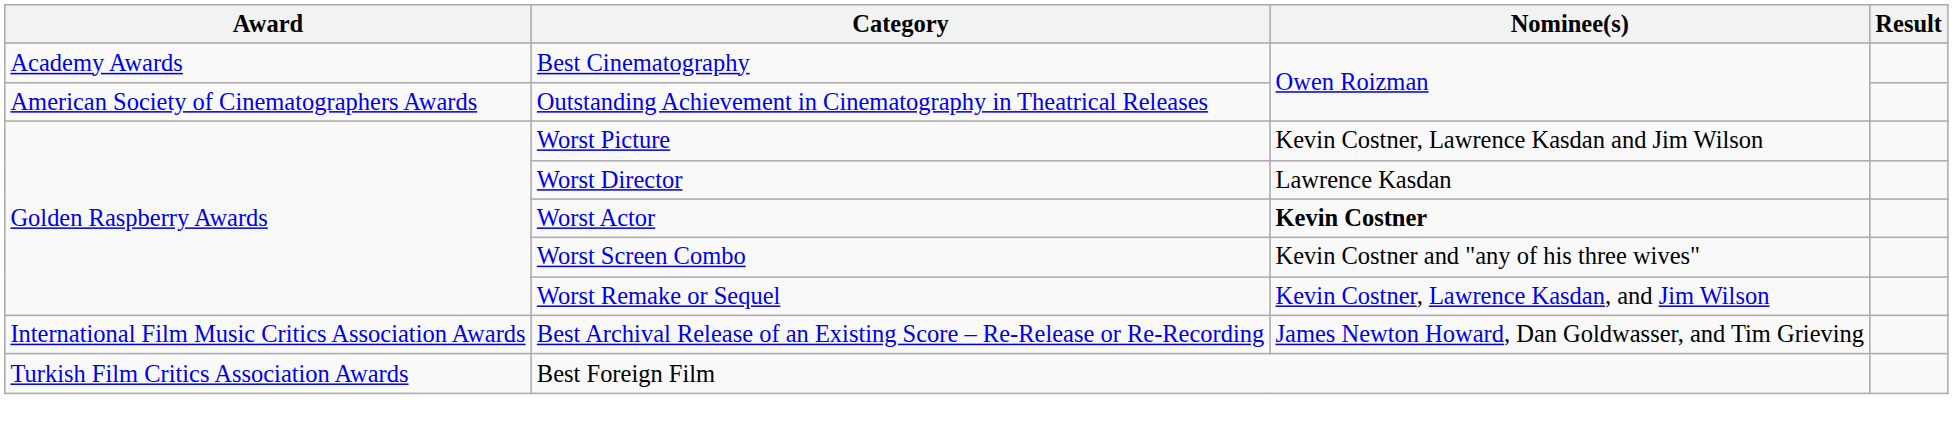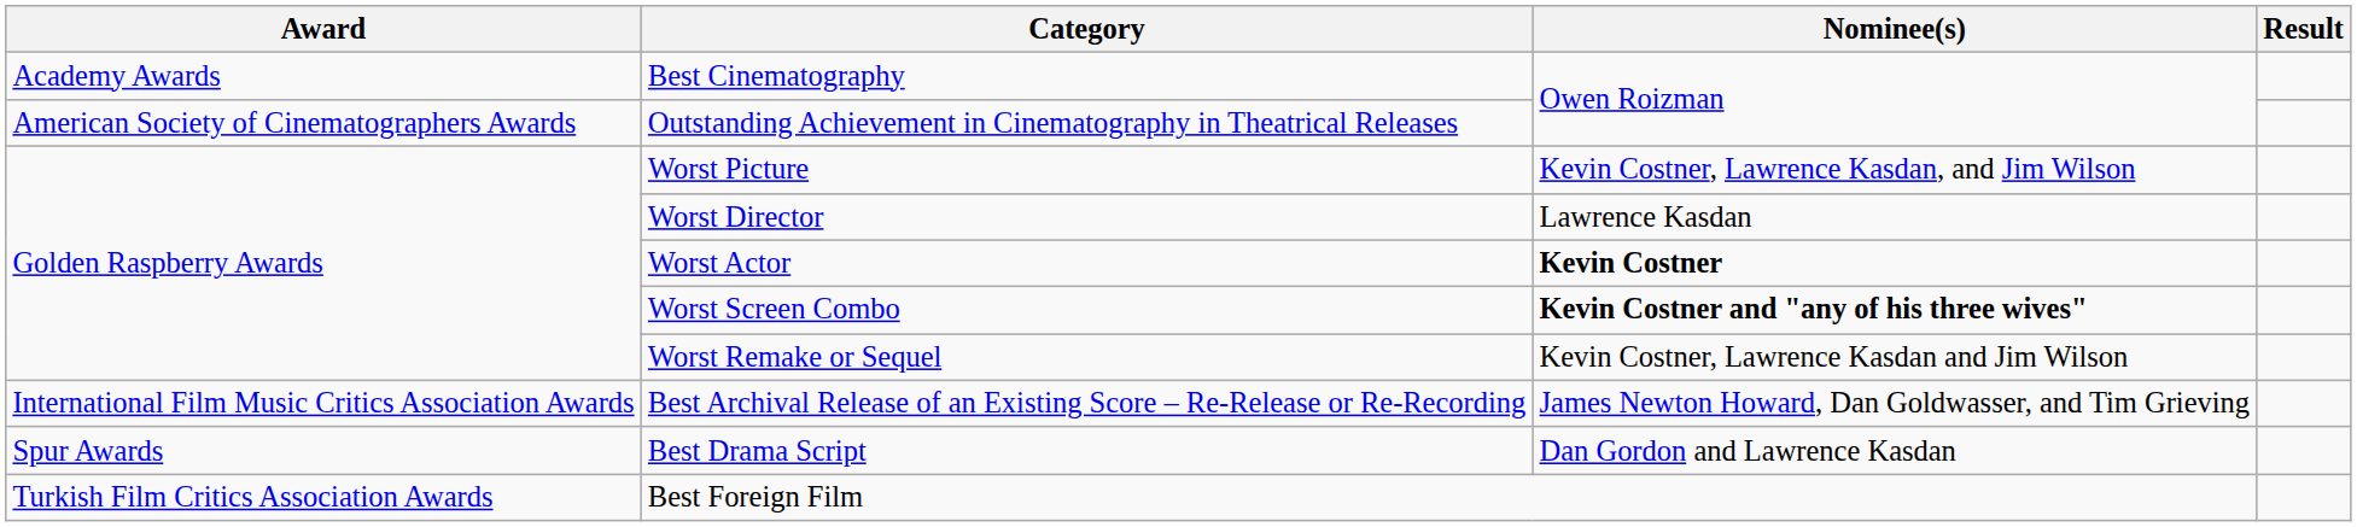Worst Picture | Nominee(s): Kevin Costner, Lawrence Kasdan and Jim Wilson -> Kevin Costner, Lawrence Kasdan, and Jim Wilson
Worst Screen Combo | Nominee(s): normal -> bold
Worst Remake or Sequel | Nominee(s): Kevin Costner, Lawrence Kasdan, and Jim Wilson -> Kevin Costner, Lawrence Kasdan and Jim Wilson
+ row: Spur Awards | Best Drama Script | Dan Gordon and Lawrence Kasdan
